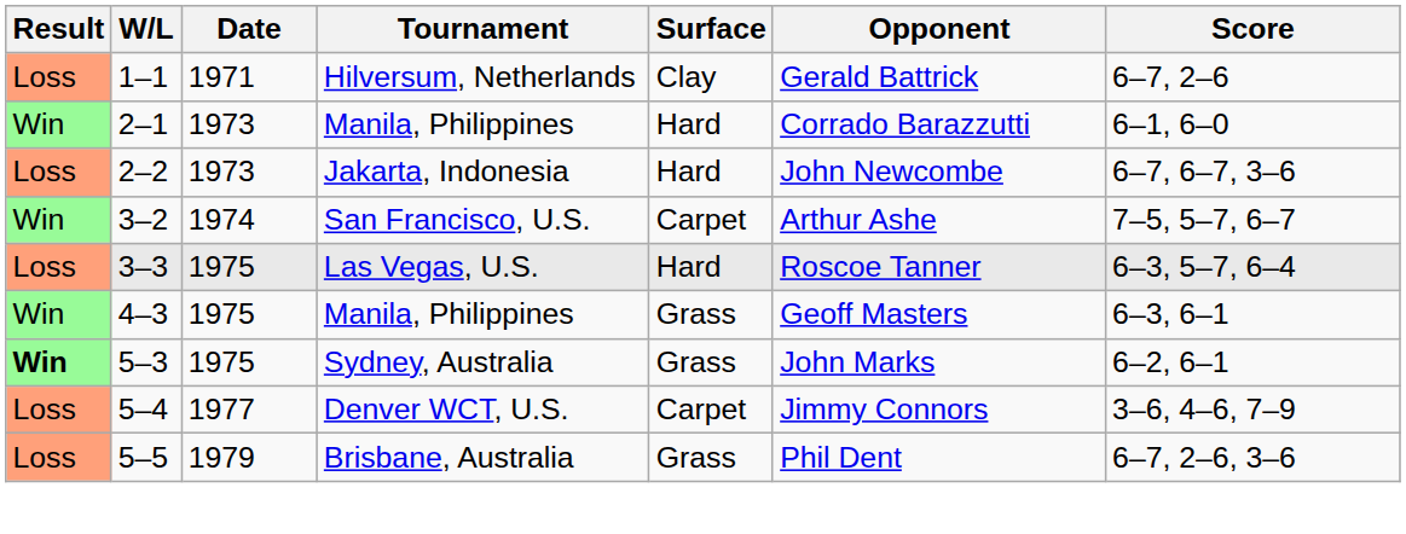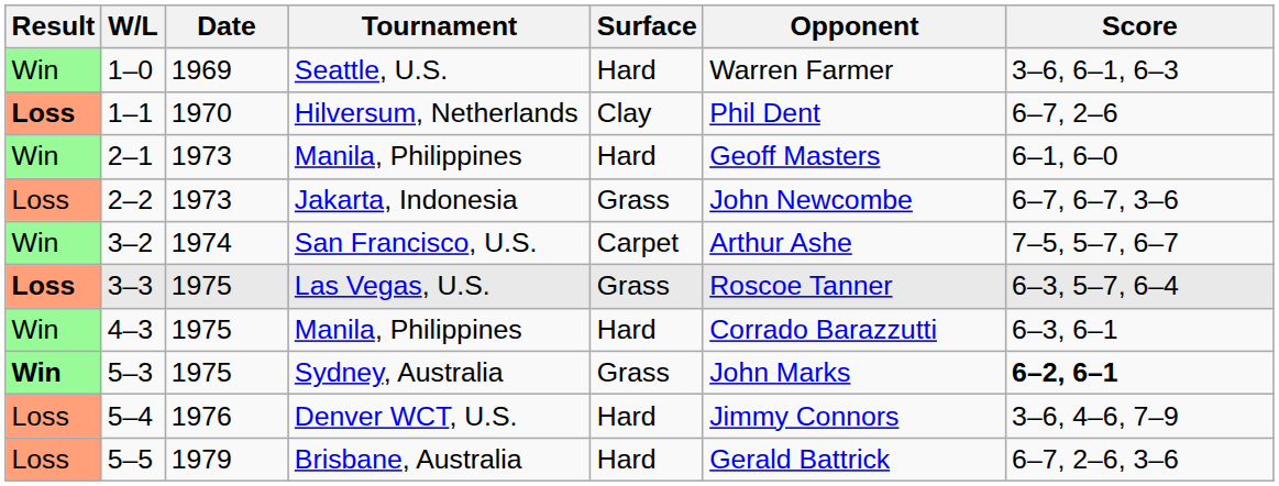+ row: Win | 1–0 | 1969 | Seattle, U.S. | Hard | Warren Farmer | 3–6, 6–1, 6–3
Hilversum, Netherlands | Result: normal -> bold
Hilversum, Netherlands | Date: 1971 -> 1970
Hilversum, Netherlands | Opponent: Gerald Battrick -> Phil Dent
2–1 / Manila, Philippines | Opponent: Corrado Barazzutti -> Geoff Masters
Jakarta, Indonesia | Surface: Hard -> Grass
Las Vegas, U.S. | Result: normal -> bold
Las Vegas, U.S. | Surface: Hard -> Grass
4–3 / Manila, Philippines | Surface: Grass -> Hard
4–3 / Manila, Philippines | Opponent: Geoff Masters -> Corrado Barazzutti
Sydney, Australia | Score: normal -> bold
Denver WCT, U.S. | Date: 1977 -> 1976
Denver WCT, U.S. | Surface: Carpet -> Hard
Brisbane, Australia | Surface: Grass -> Hard
Brisbane, Australia | Opponent: Phil Dent -> Gerald Battrick
